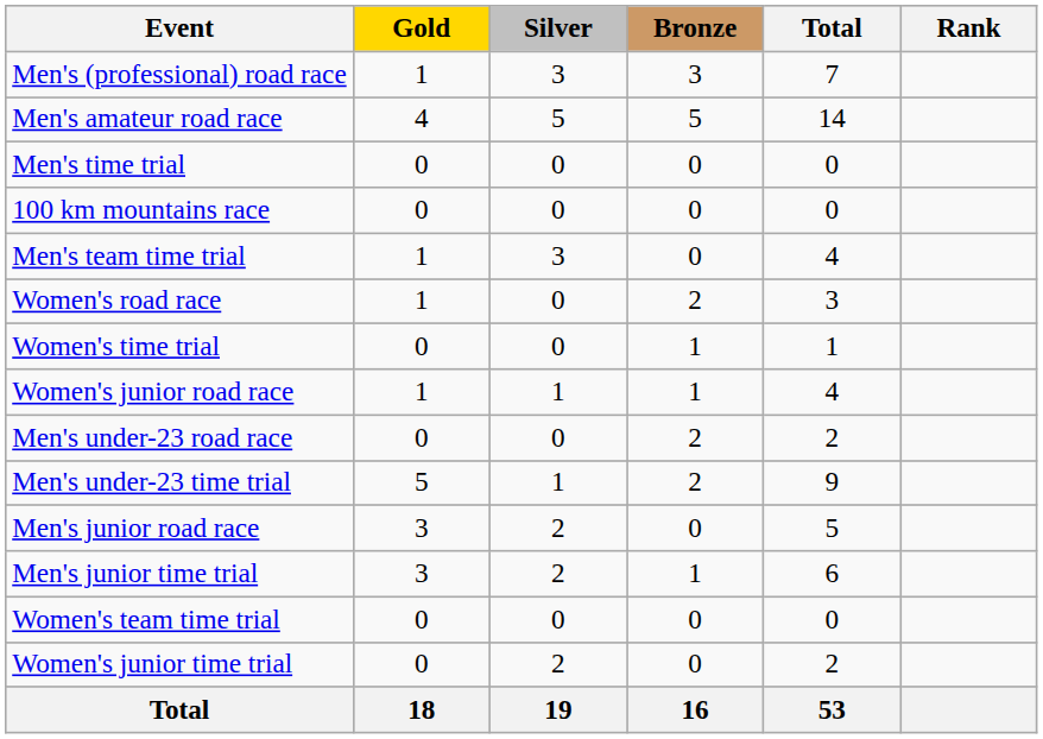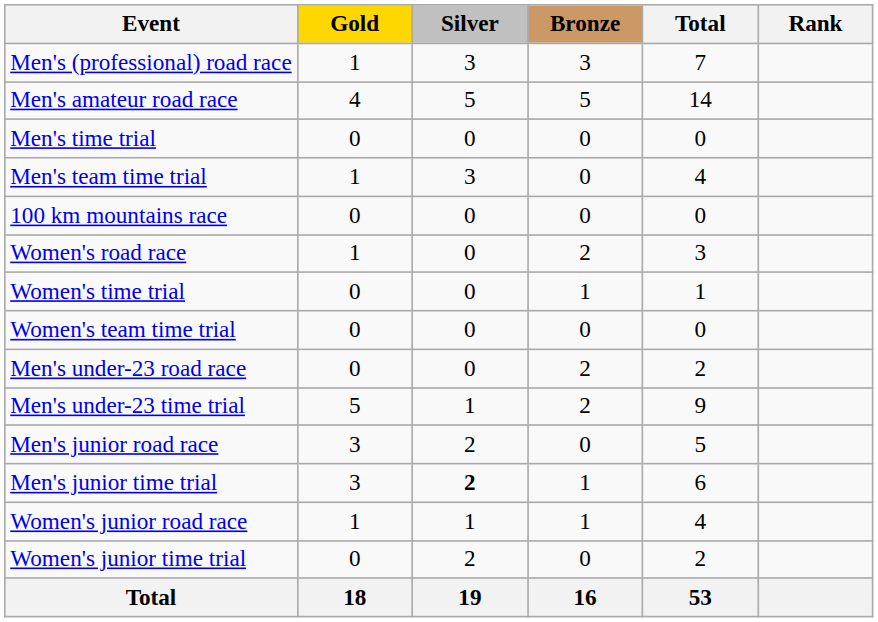rows swapped: Men's team time trial <-> 100 km mountains race
rows swapped: Women's team time trial <-> Women's junior road race
Men's junior time trial | Silver: normal -> bold
